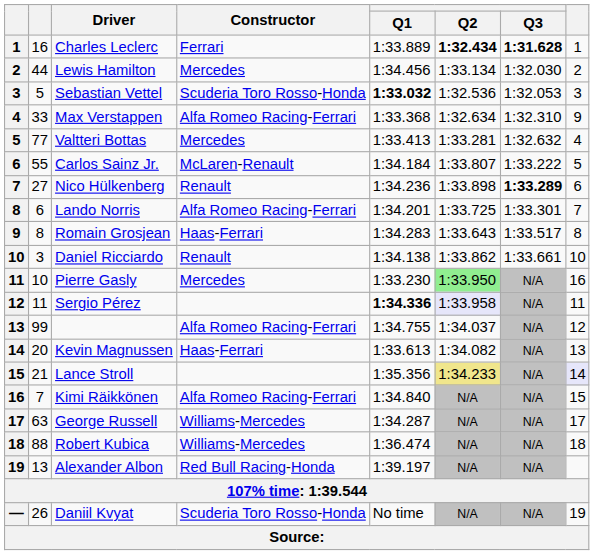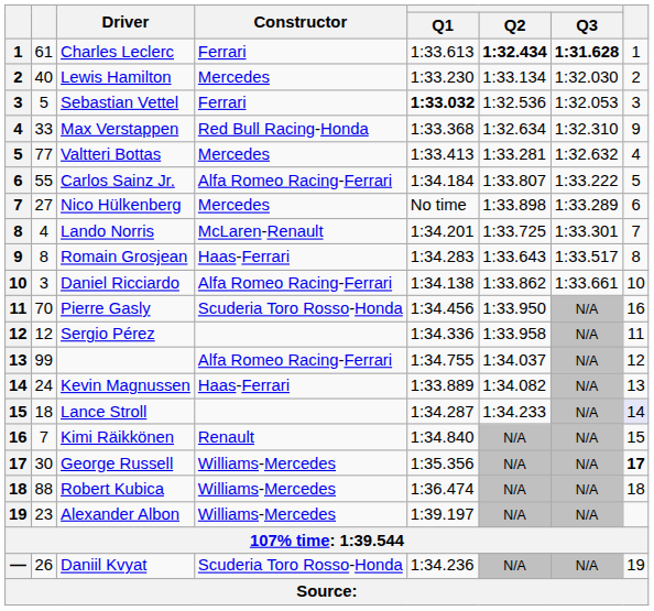Charles Leclerc | column 2: 16 -> 61
Charles Leclerc | Q1: 1:33.889 -> 1:33.613
Lewis Hamilton | column 2: 44 -> 40
Lewis Hamilton | Q1: 1:34.456 -> 1:33.230
Sebastian Vettel | Constructor: Scuderia Toro Rosso-Honda -> Ferrari
Max Verstappen | Constructor: Alfa Romeo Racing-Ferrari -> Red Bull Racing-Honda
Carlos Sainz Jr. | Constructor: McLaren-Renault -> Alfa Romeo Racing-Ferrari
Nico Hülkenberg | Constructor: Renault -> Mercedes
Nico Hülkenberg | Q1: 1:34.236 -> No time
Nico Hülkenberg | Q3: bold -> normal
Lando Norris | column 2: 6 -> 4
Lando Norris | Constructor: Alfa Romeo Racing-Ferrari -> McLaren-Renault
Daniel Ricciardo | Constructor: Renault -> Alfa Romeo Racing-Ferrari
Pierre Gasly | column 2: 10 -> 70
Pierre Gasly | Constructor: Mercedes -> Scuderia Toro Rosso-Honda
Pierre Gasly | Q1: 1:33.230 -> 1:34.456
Pierre Gasly | Q2: lightgreen background -> no background
Sergio Pérez | column 2: 11 -> 12
Sergio Pérez | Q1: bold -> normal
Sergio Pérez | Q2: lavender background -> no background
Kevin Magnussen | column 2: 20 -> 24
Kevin Magnussen | Q1: 1:33.613 -> 1:33.889
Lance Stroll | column 2: 21 -> 18
Lance Stroll | Q1: 1:35.356 -> 1:34.287
Lance Stroll | Q2: khaki background -> no background
Kimi Räikkönen | Constructor: Alfa Romeo Racing-Ferrari -> Renault
George Russell | column 2: 63 -> 30
George Russell | Q1: 1:34.287 -> 1:35.356
George Russell | column 8: normal -> bold
Alexander Albon | column 2: 13 -> 23
Alexander Albon | Constructor: Red Bull Racing-Honda -> Williams-Mercedes
Daniil Kvyat | Q1: No time -> 1:34.236
